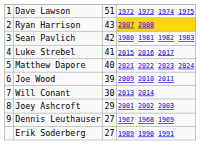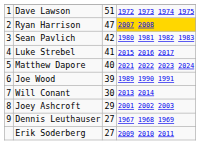Ryan Harrison | column 3: 43 -> 47
Joe Wood | column 4: 2009 2010 2011 -> 1989 1990 1991
Erik Soderberg | column 4: 1989 1990 1991 -> 2009 2010 2011
